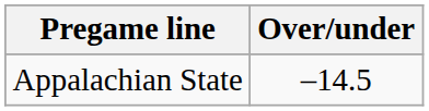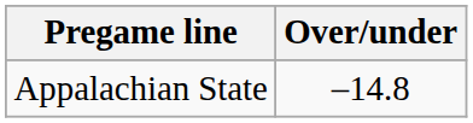Appalachian State | Over/under: –14.5 -> –14.8
